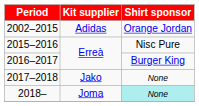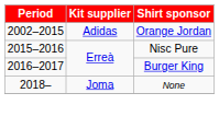- row: 2017–2018 | Jako | None
2018– | Shirt sponsor: paleturquoise background -> no background
